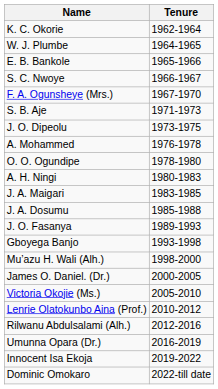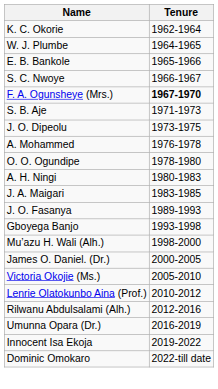F. A. Ogunsheye (Mrs.) | Tenure: normal -> bold
- row: J. A. Dosumu | 1985-1988
